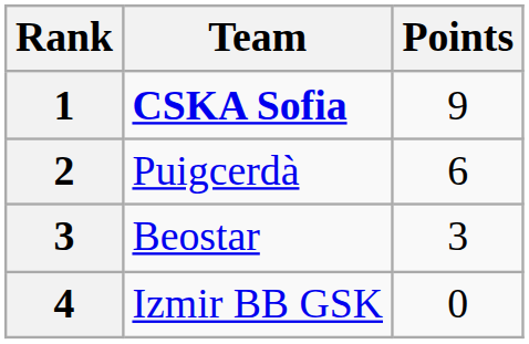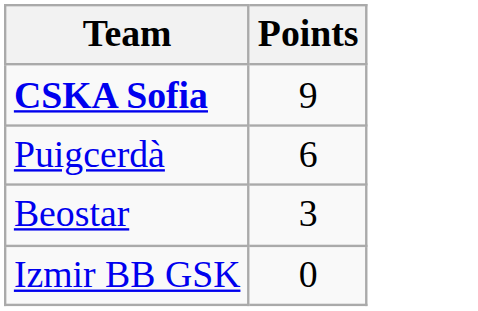- column: Rank | 1 | 2 | 3 | 4
